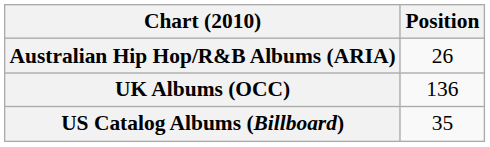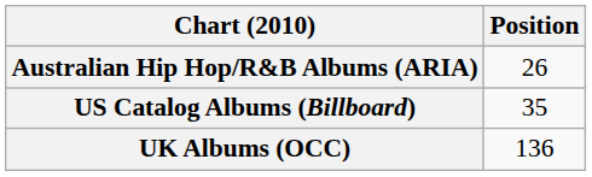rows swapped: UK Albums (OCC) <-> US Catalog Albums (Billboard)
